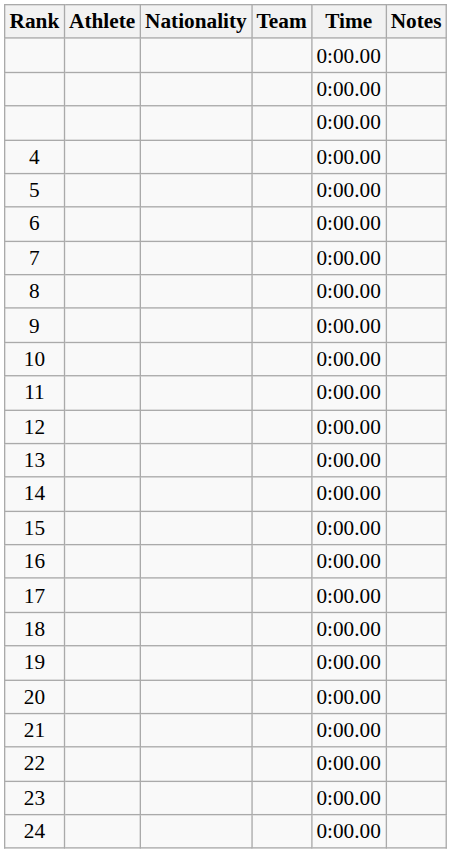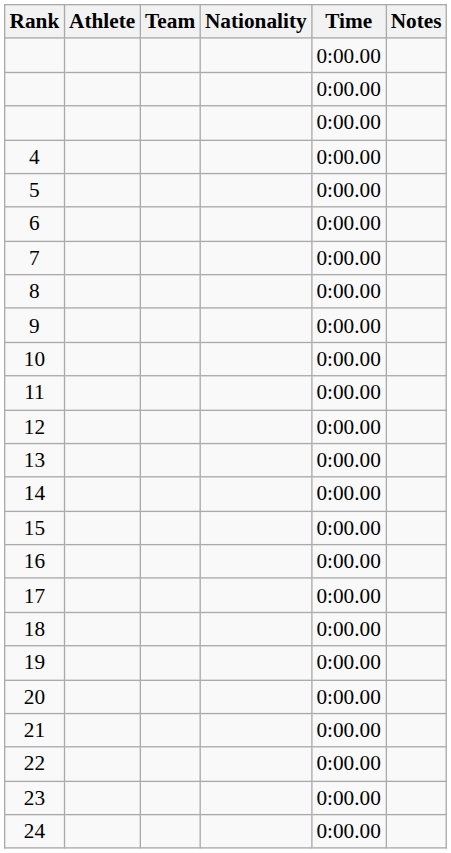columns swapped: Nationality <-> Team
